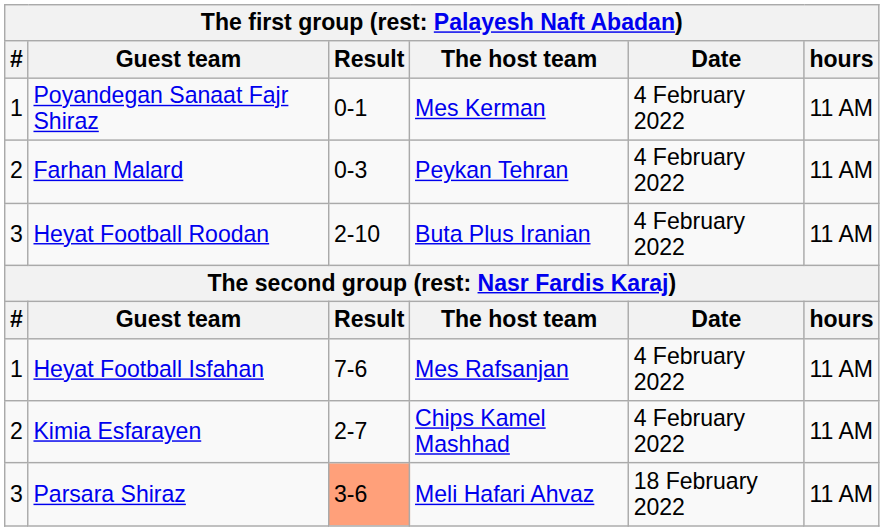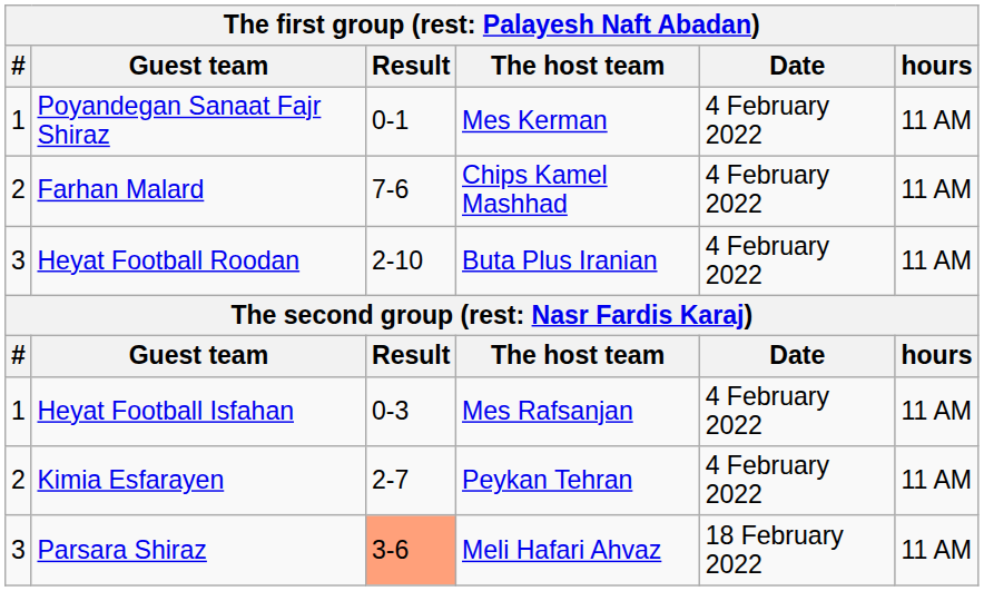Farhan Malard | Result: 0-3 -> 7-6
Farhan Malard | The host team: Peykan Tehran -> Chips Kamel Mashhad
Heyat Football Isfahan | Result: 7-6 -> 0-3
Kimia Esfarayen | The host team: Chips Kamel Mashhad -> Peykan Tehran
